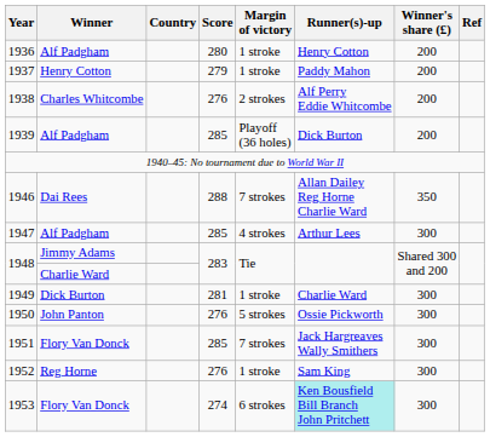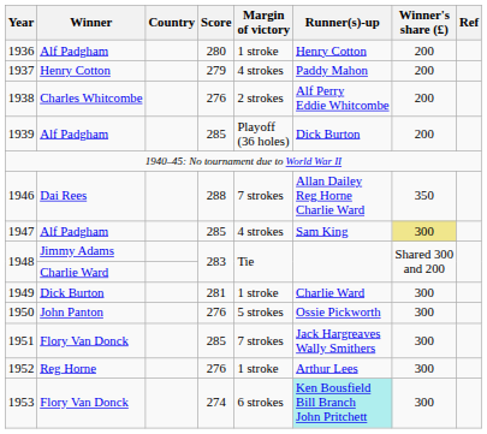1937 | Margin of victory: 1 stroke -> 4 strokes
1947 | Runner(s)-up: Arthur Lees -> Sam King
1947 | Winner's share (£): no background -> khaki background
1952 | Runner(s)-up: Sam King -> Arthur Lees
